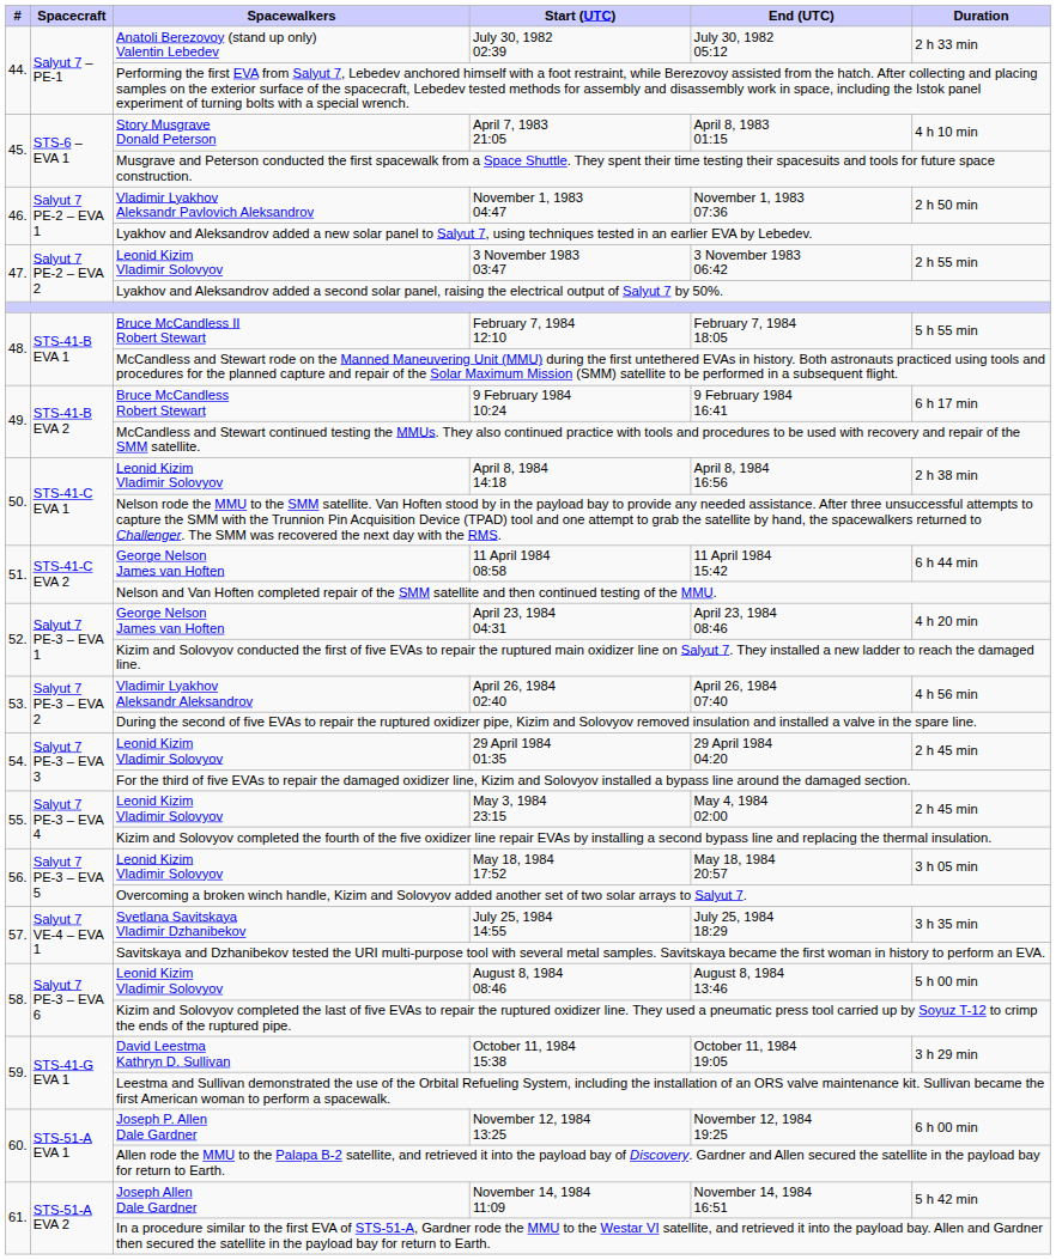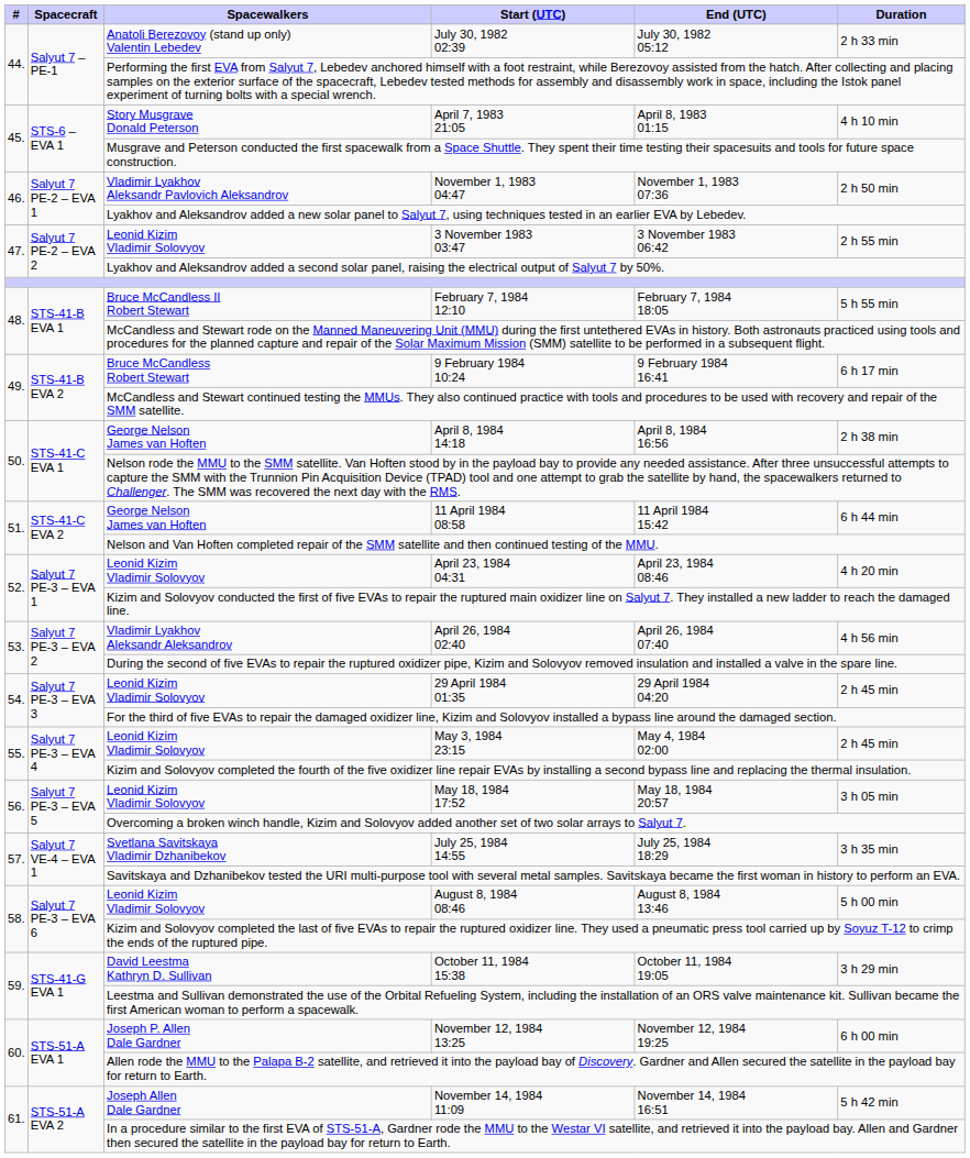April 8, 1984 14:18 | Spacewalkers: Leonid Kizim Vladimir Solovyov -> George Nelson James van Hoften
April 23, 1984 04:31 | Spacewalkers: George Nelson James van Hoften -> Leonid Kizim Vladimir Solovyov
